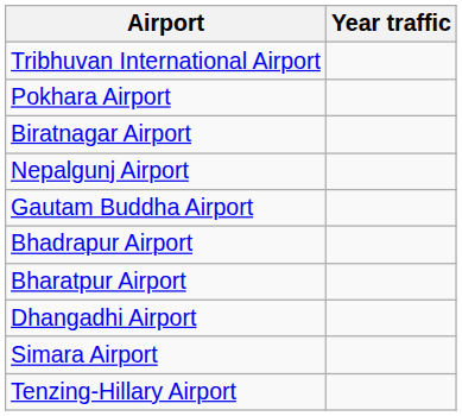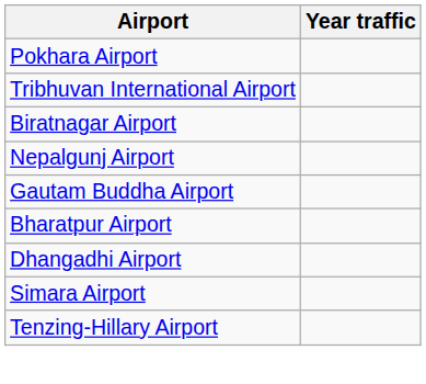rows swapped: Tribhuvan International Airport <-> Pokhara Airport
- row: Bhadrapur Airport
